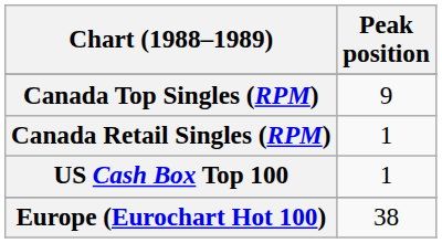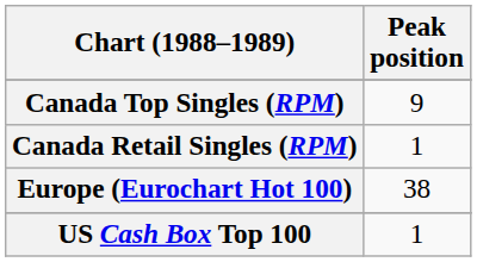rows swapped: Europe (Eurochart Hot 100) <-> US Cash Box Top 100
